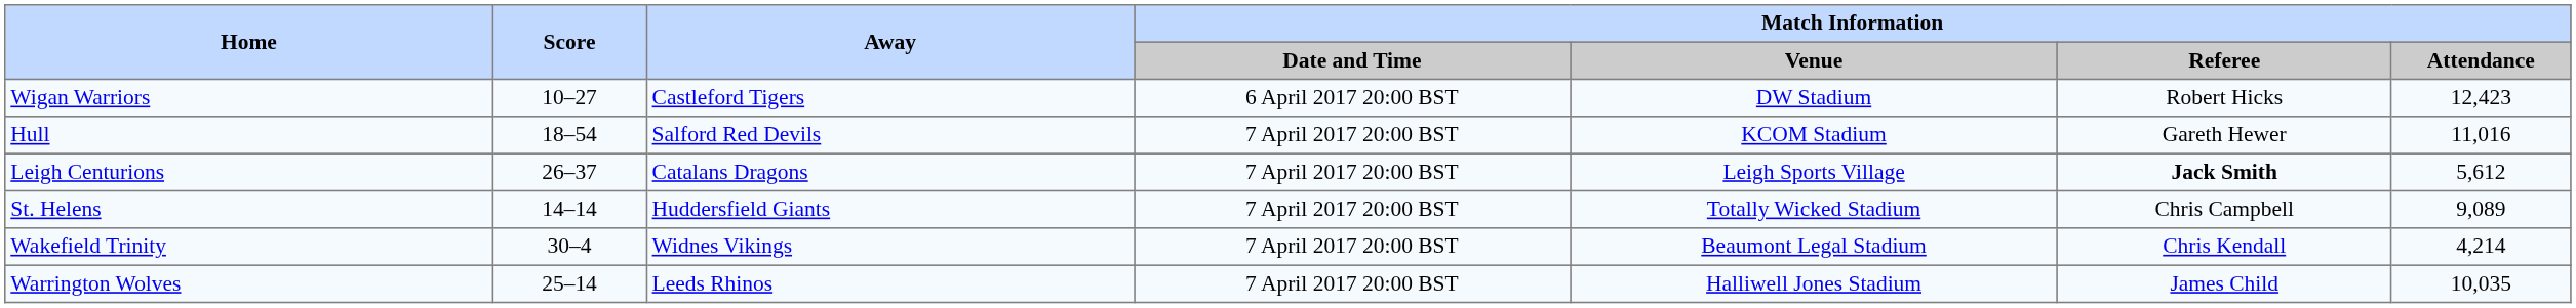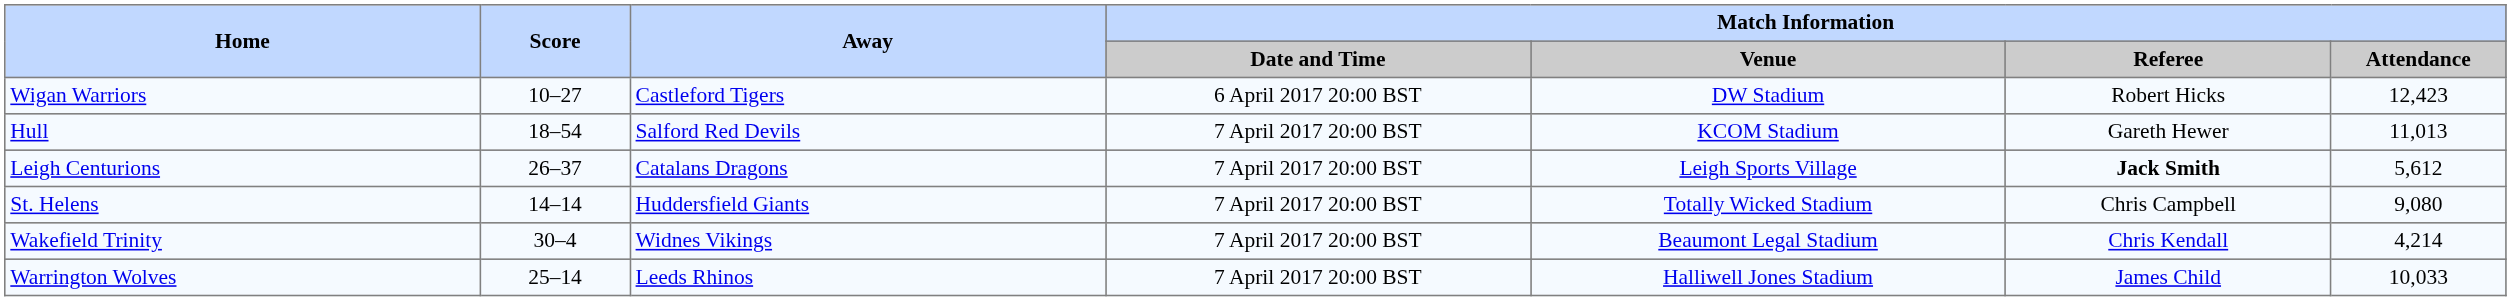Hull | Match Information / Attendance: 11,016 -> 11,013
St. Helens | Match Information / Attendance: 9,089 -> 9,080
Warrington Wolves | Match Information / Attendance: 10,035 -> 10,033
